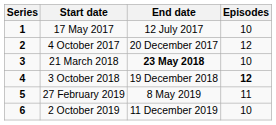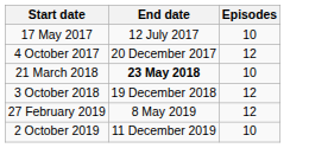- column: Series | 1 | 2 | 3 | 4 | 5 | 6
3 October 2018 | Episodes: bold -> normal
27 February 2019 | Episodes: 11 -> 12
